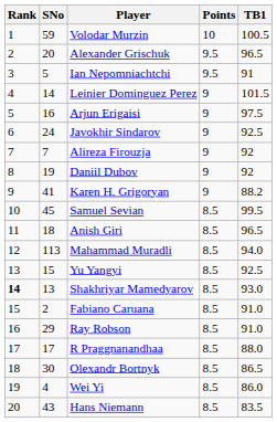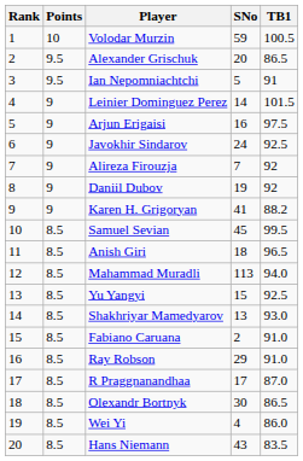columns swapped: SNo <-> Points
Alexander Grischuk | TB1: 96.5 -> 86.5
Shakhriyar Mamedyarov | Rank: bold -> normal
R Praggnanandhaa | TB1: 88.0 -> 87.0
